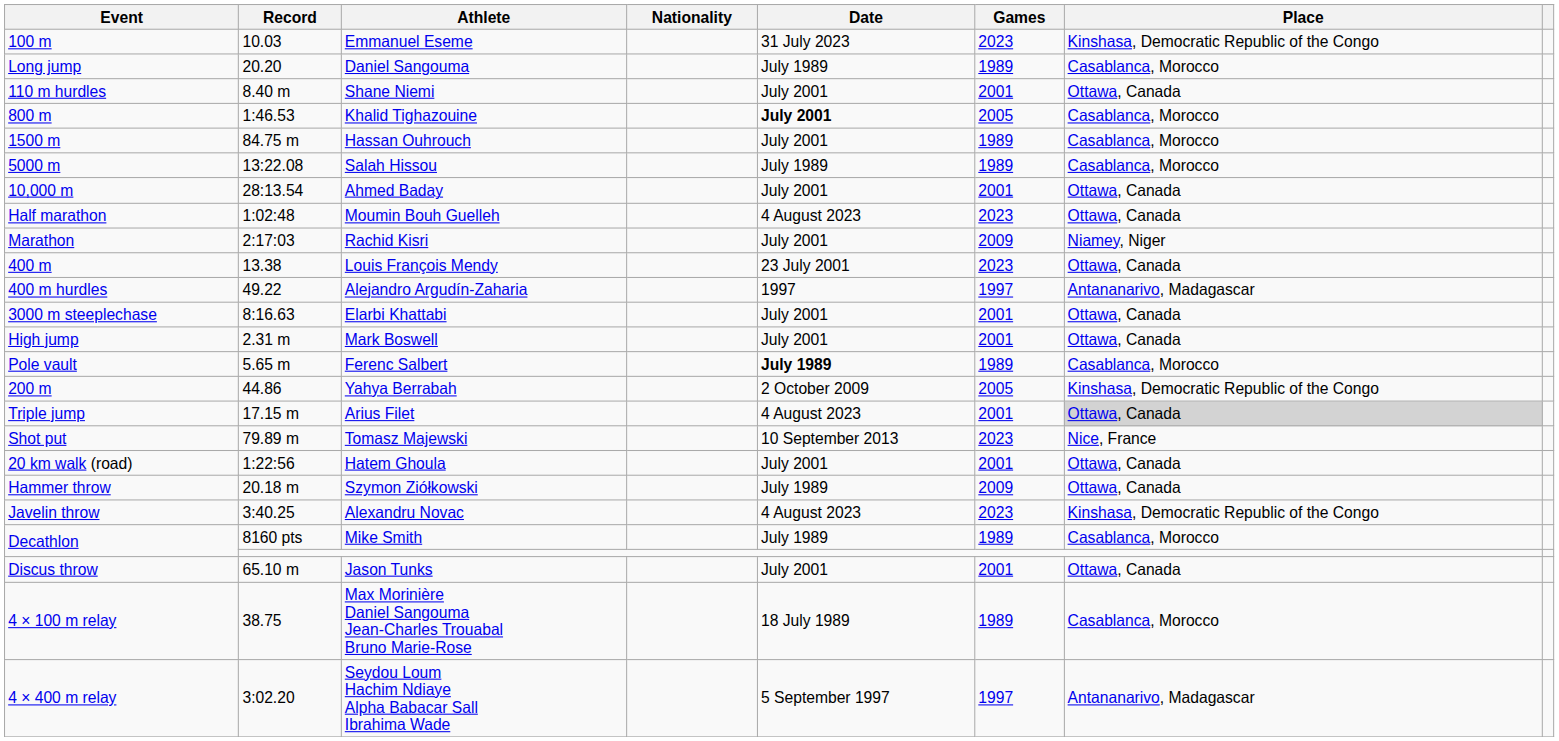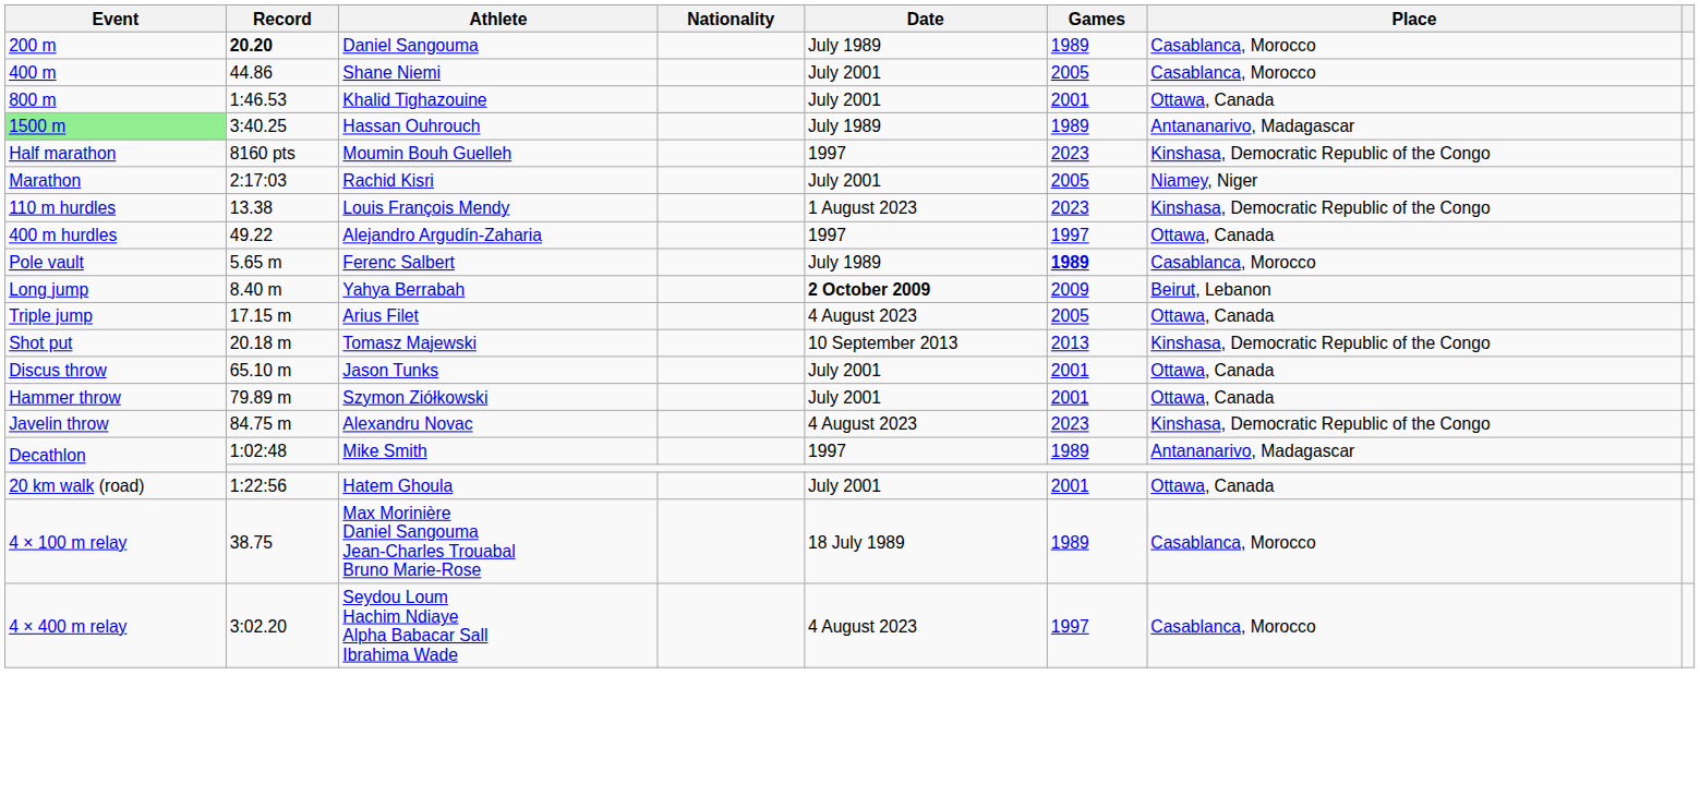- row: 100 m | 10.03 | Emmanuel Eseme | 31 July 2023 | 2023 | Kinshasa, Democratic Republic of the Congo
Daniel Sangouma | Event: Long jump -> 200 m
Daniel Sangouma | Record: normal -> bold
Shane Niemi | Event: 110 m hurdles -> 400 m
Shane Niemi | Record: 8.40 m -> 44.86
Shane Niemi | Games: 2001 -> 2005
Shane Niemi | Place: Ottawa, Canada -> Casablanca, Morocco
Khalid Tighazouine | Date: bold -> normal
Khalid Tighazouine | Games: 2005 -> 2001
Khalid Tighazouine | Place: Casablanca, Morocco -> Ottawa, Canada
Hassan Ouhrouch | Event: no background -> lightgreen background
Hassan Ouhrouch | Record: 84.75 m -> 3:40.25
Hassan Ouhrouch | Date: July 2001 -> July 1989
Hassan Ouhrouch | Place: Casablanca, Morocco -> Antananarivo, Madagascar
- row: 5000 m | 13:22.08 | Salah Hissou | July 1989 | 1989 | Casablanca, Morocco
- row: 10,000 m | 28:13.54 | Ahmed Baday | July 2001 | 2001 | Ottawa, Canada
Moumin Bouh Guelleh | Record: 1:02:48 -> 8160 pts
Moumin Bouh Guelleh | Date: 4 August 2023 -> 1997
Moumin Bouh Guelleh | Place: Ottawa, Canada -> Kinshasa, Democratic Republic of the Congo
Rachid Kisri | Games: 2009 -> 2005
Louis François Mendy | Event: 400 m -> 110 m hurdles
Louis François Mendy | Date: 23 July 2001 -> 1 August 2023
Louis François Mendy | Place: Ottawa, Canada -> Kinshasa, Democratic Republic of the Congo
Alejandro Argudín-Zaharia | Place: Antananarivo, Madagascar -> Ottawa, Canada
- row: 3000 m steeplechase | 8:16.63 | Elarbi Khattabi | July 2001 | 2001 | Ottawa, Canada
- row: High jump | 2.31 m | Mark Boswell | July 2001 | 2001 | Ottawa, Canada
Ferenc Salbert | Date: bold -> normal
Ferenc Salbert | Games: normal -> bold
Yahya Berrabah | Event: 200 m -> Long jump
Yahya Berrabah | Record: 44.86 -> 8.40 m
Yahya Berrabah | Date: normal -> bold
Yahya Berrabah | Games: 2005 -> 2009
Yahya Berrabah | Place: Kinshasa, Democratic Republic of the Congo -> Beirut, Lebanon
Arius Filet | Games: 2001 -> 2005
Arius Filet | Place: lightgrey background -> no background
Tomasz Majewski | Record: 79.89 m -> 20.18 m
Tomasz Majewski | Games: 2023 -> 2013
Tomasz Majewski | Place: Nice, France -> Kinshasa, Democratic Republic of the Congo
rows swapped: Jason Tunks <-> Hatem Ghoula
Szymon Ziółkowski | Record: 20.18 m -> 79.89 m
Szymon Ziółkowski | Date: July 1989 -> July 2001
Szymon Ziółkowski | Games: 2009 -> 2001
Alexandru Novac | Record: 3:40.25 -> 84.75 m
Mike Smith | Record: 8160 pts -> 1:02:48
Mike Smith | Date: July 1989 -> 1997
Mike Smith | Place: Casablanca, Morocco -> Antananarivo, Madagascar
Seydou Loum Hachim Ndiaye Alpha Babacar Sall Ibrahima Wade | Date: 5 September 1997 -> 4 August 2023
Seydou Loum Hachim Ndiaye Alpha Babacar Sall Ibrahima Wade | Place: Antananarivo, Madagascar -> Casablanca, Morocco
